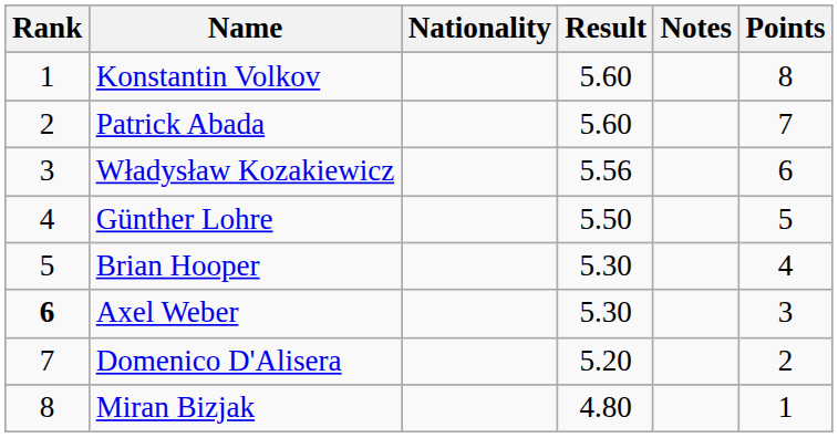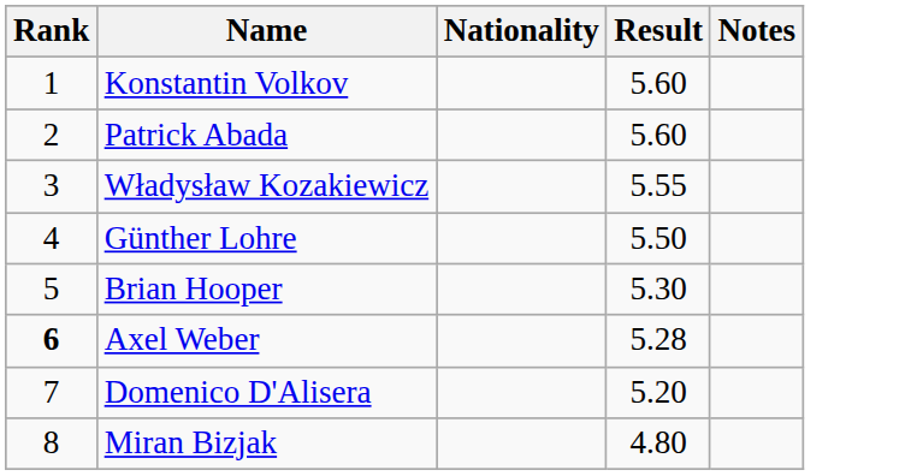- column: Points | 8 | 7 | 6 | 5 | 4 | 3 | 2 | 1
Władysław Kozakiewicz | Result: 5.56 -> 5.55
Axel Weber | Result: 5.30 -> 5.28
